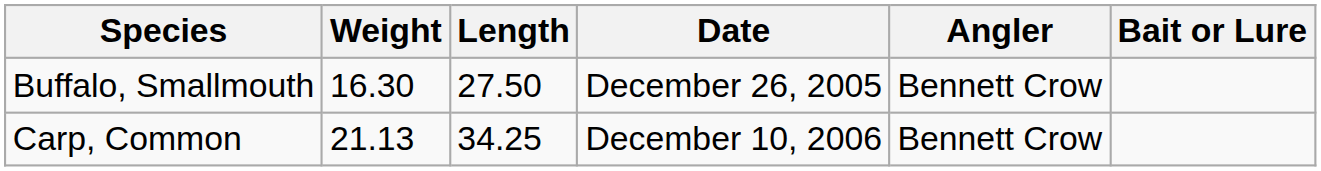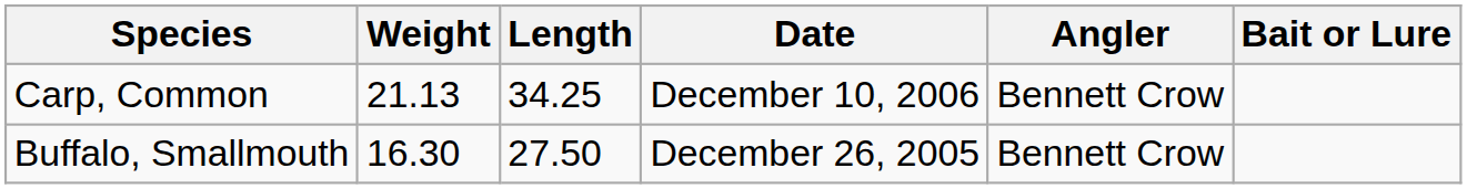rows swapped: Buffalo, Smallmouth <-> Carp, Common
